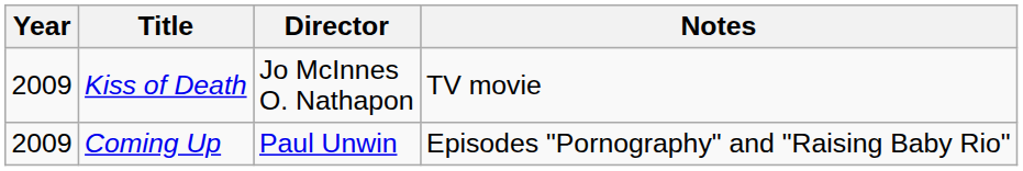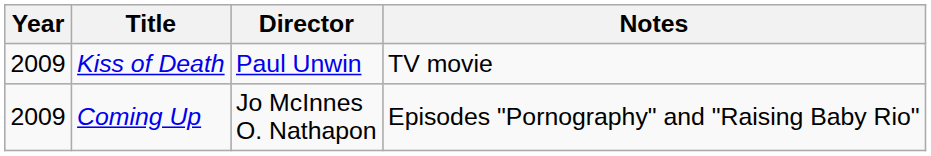Kiss of Death | Director: Jo McInnes O. Nathapon -> Paul Unwin
Coming Up | Director: Paul Unwin -> Jo McInnes O. Nathapon
